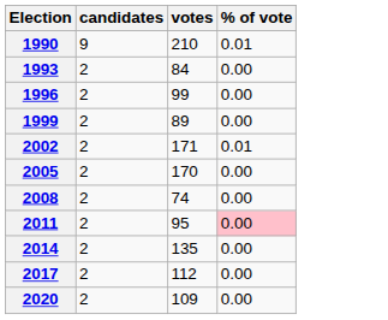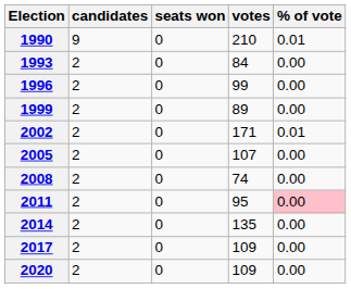+ column: seats won | 0 | 0 | 0 | 0 | 0 | 0 | 0 | 0 | 0 | 0 | 0
2005 | votes: 170 -> 107
2017 | votes: 112 -> 109
